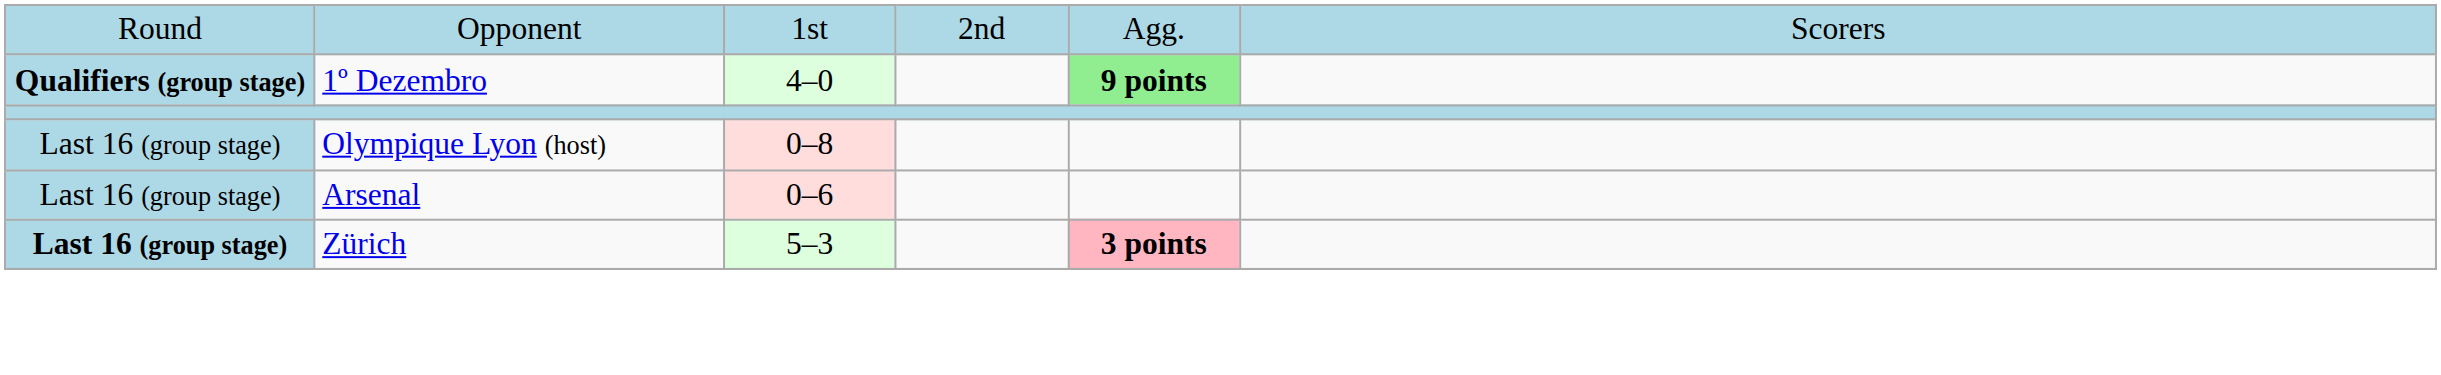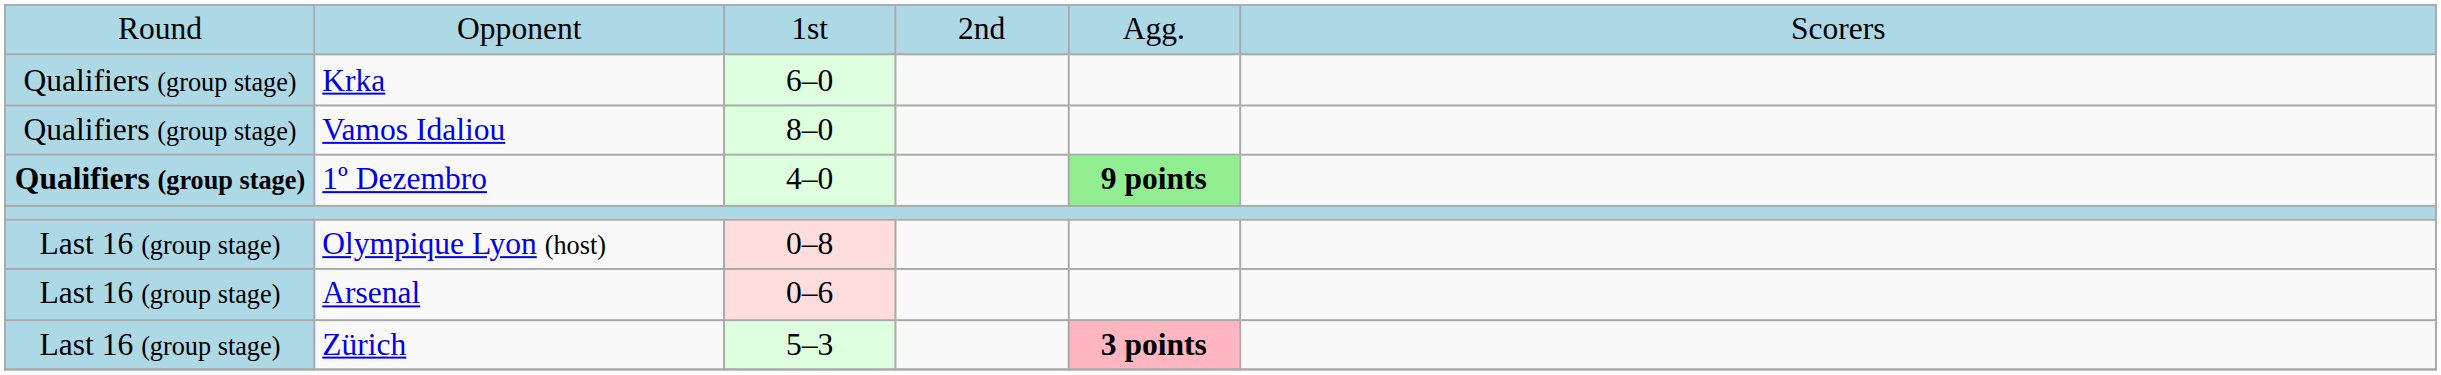+ row: Qualifiers (group stage) | Krka | 6–0
+ row: Qualifiers (group stage) | Vamos Idaliou | 8–0
Zürich | column 1: bold -> normal
